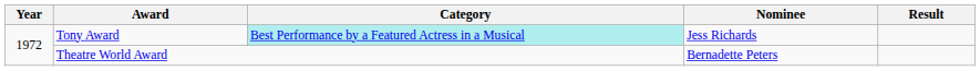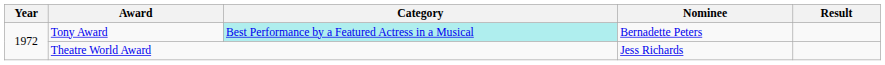Tony Award | Nominee: Jess Richards -> Bernadette Peters
Theatre World Award | Nominee: Bernadette Peters -> Jess Richards
